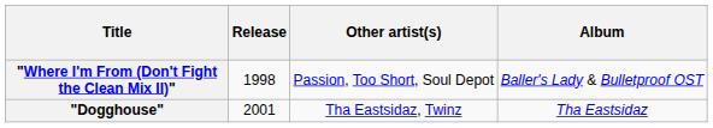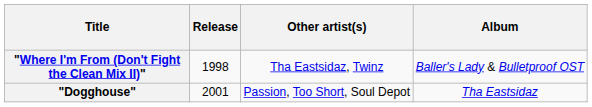"Where I'm From (Don't Fight the Clean Mix II)" | Other artist(s): Passion, Too Short, Soul Depot -> Tha Eastsidaz, Twinz
"Dogghouse" | Other artist(s): Tha Eastsidaz, Twinz -> Passion, Too Short, Soul Depot
